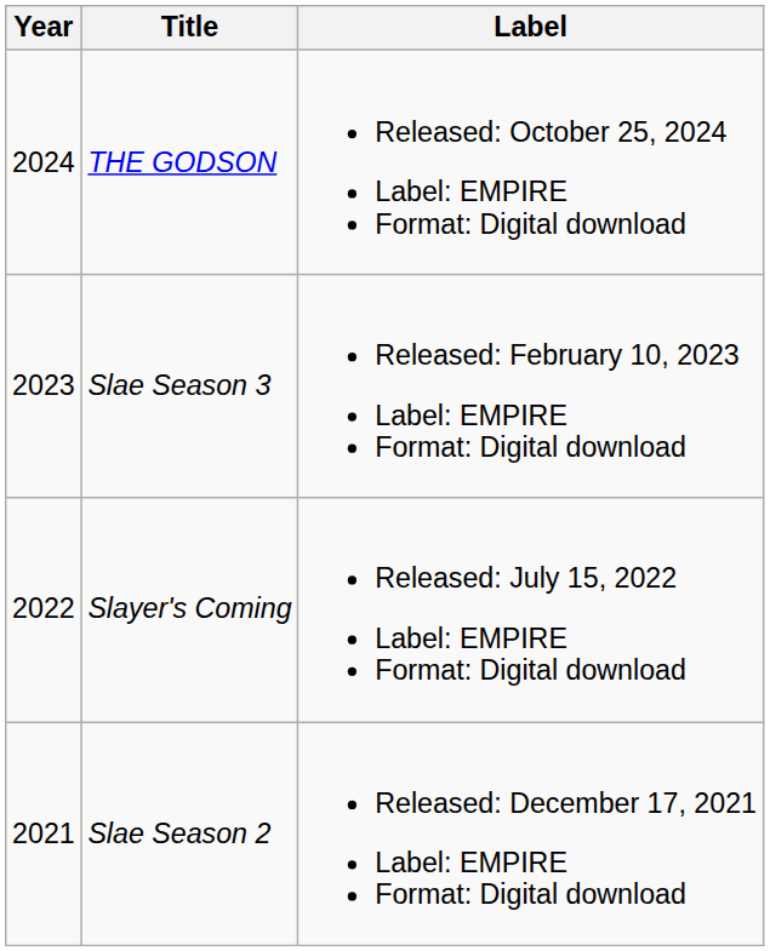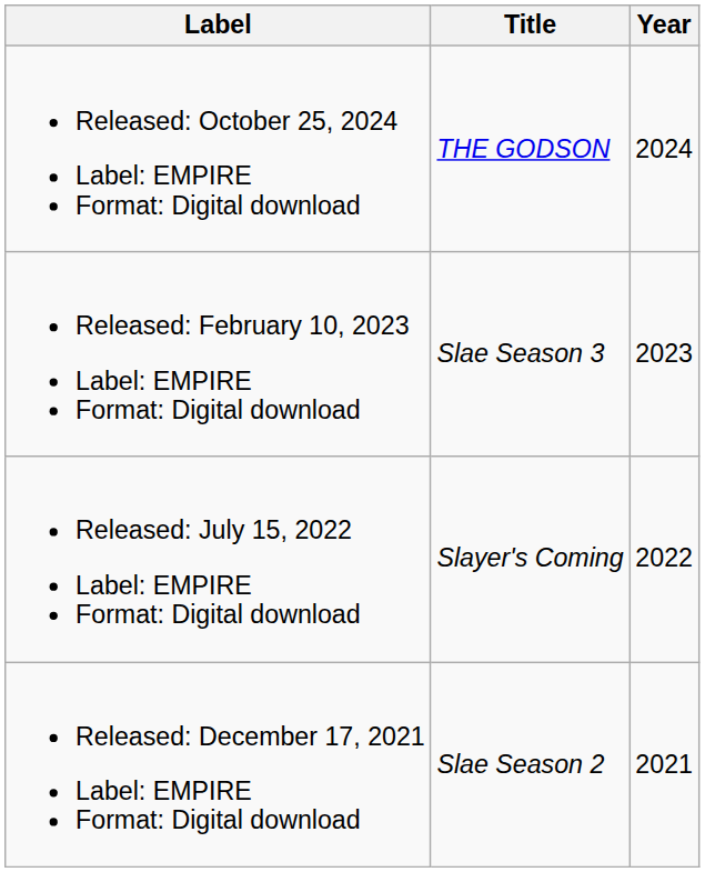columns swapped: Year <-> Label
